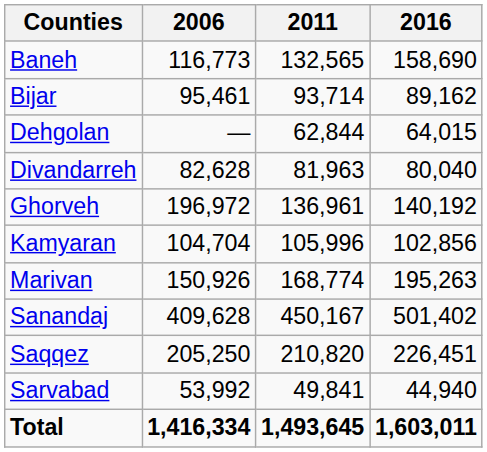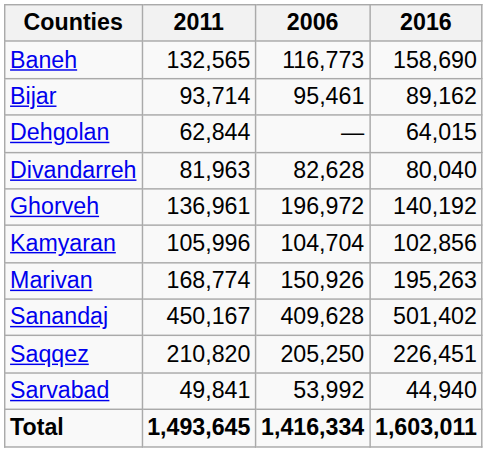columns swapped: 2006 <-> 2011
